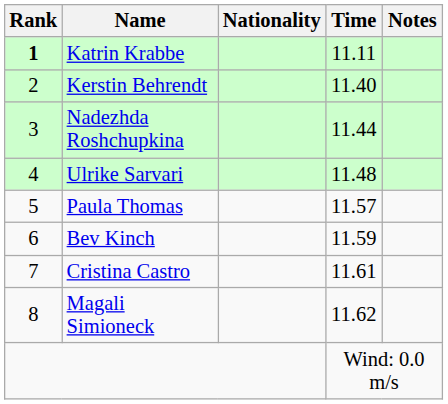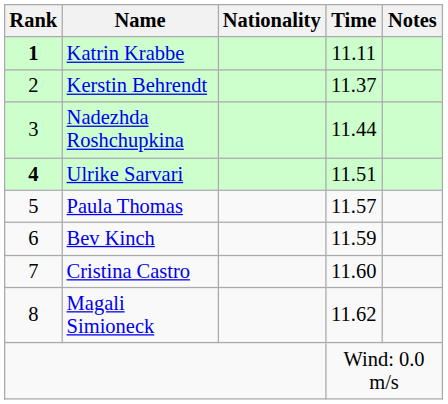Kerstin Behrendt | Time: 11.40 -> 11.37
Ulrike Sarvari | Rank: normal -> bold
Ulrike Sarvari | Time: 11.48 -> 11.51
Cristina Castro | Time: 11.61 -> 11.60
